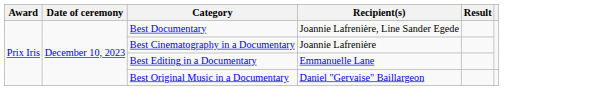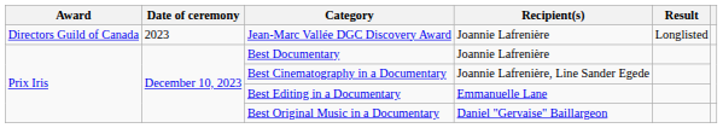+ row: Directors Guild of Canada | 2023 | Jean-Marc Vallée DGC Discovery Award | Joannie Lafrenière | Longlisted
Best Documentary | Recipient(s): Joannie Lafrenière, Line Sander Egede -> Joannie Lafrenière
Best Cinematography in a Documentary | Recipient(s): Joannie Lafrenière -> Joannie Lafrenière, Line Sander Egede
